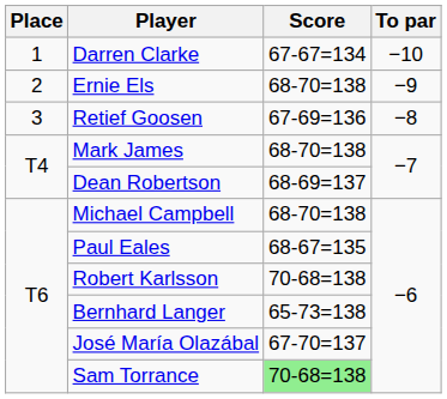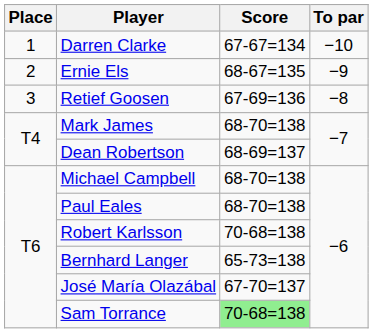Ernie Els | Score: 68-70=138 -> 68-67=135
Paul Eales | Score: 68-67=135 -> 68-70=138
